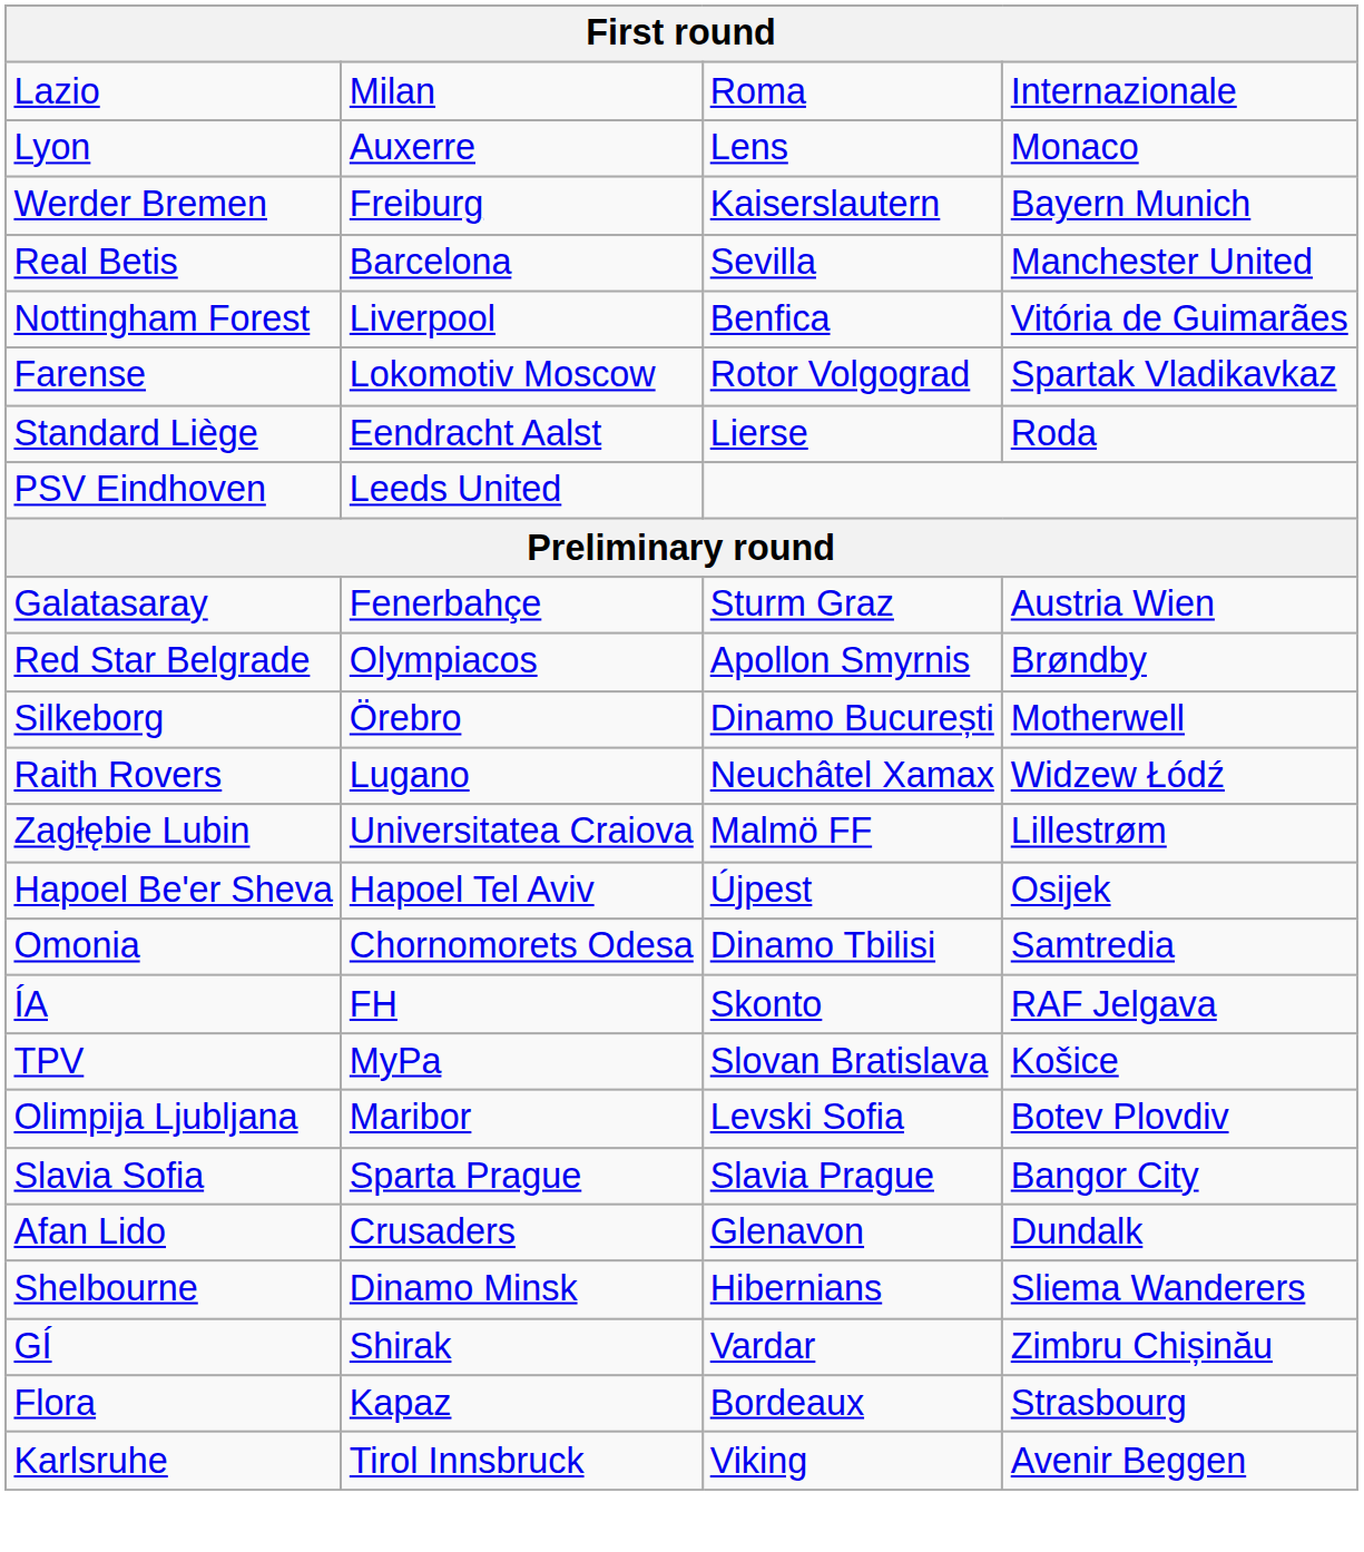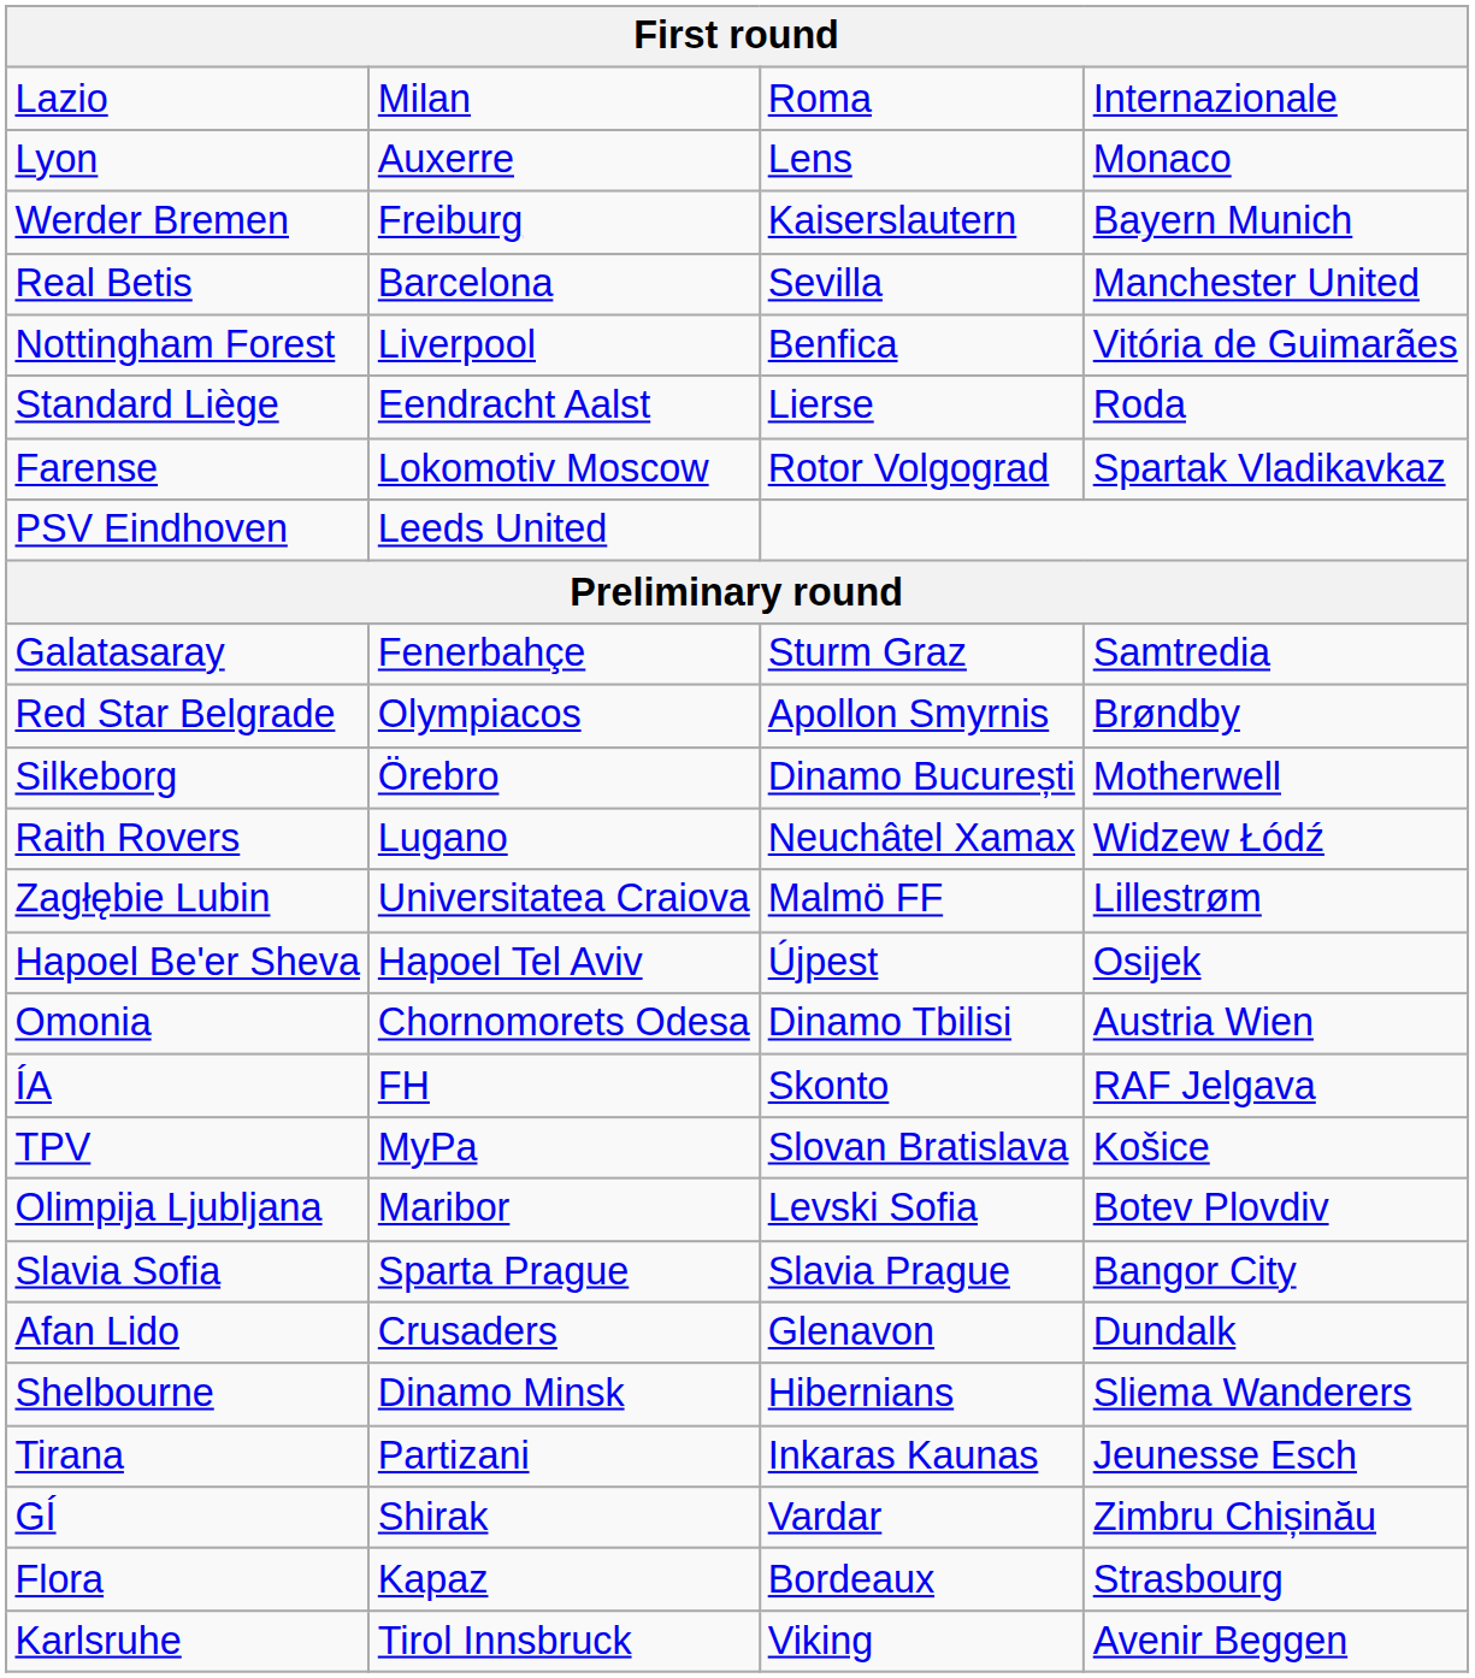rows swapped: Farense <-> Standard Liège
Galatasaray | column 4: Austria Wien -> Samtredia
Omonia | column 4: Samtredia -> Austria Wien
+ row: Tirana | Partizani | Inkaras Kaunas | Jeunesse Esch
